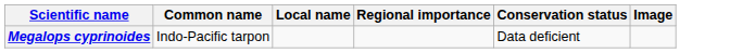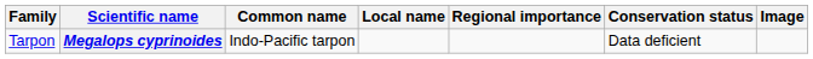+ column: Family | Tarpon
